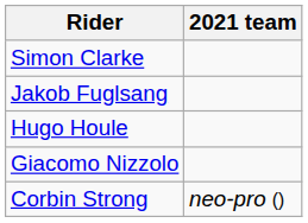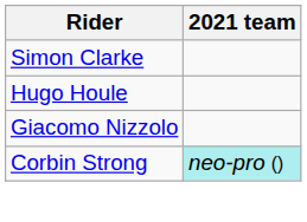- row: Jakob Fuglsang
Corbin Strong | 2021 team: no background -> paleturquoise background
